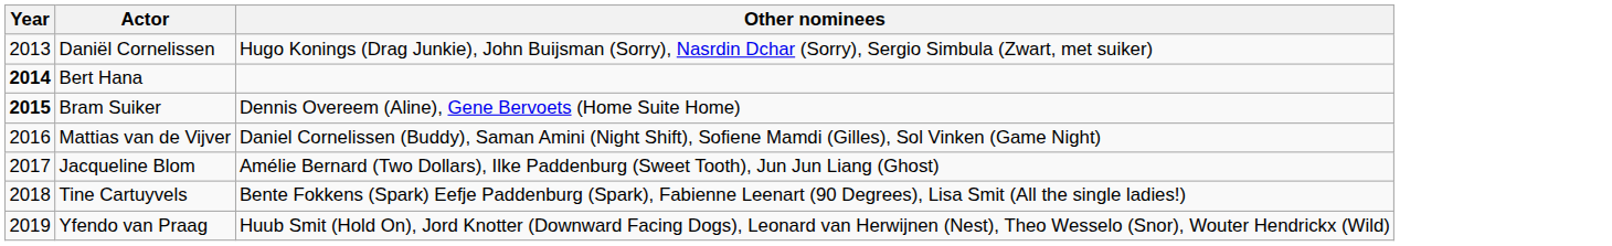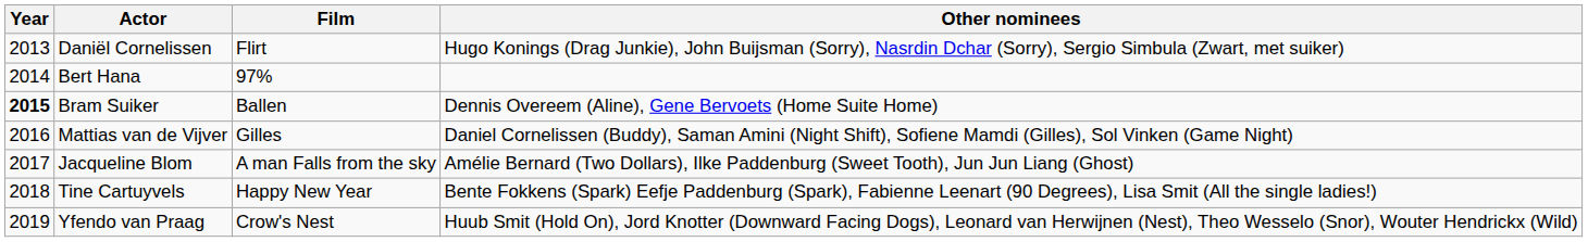+ column: Film | Flirt | 97% | Ballen | Gilles | A man Falls from the sky | Happy New Year | Crow's Nest
Bert Hana | Year: bold -> normal
